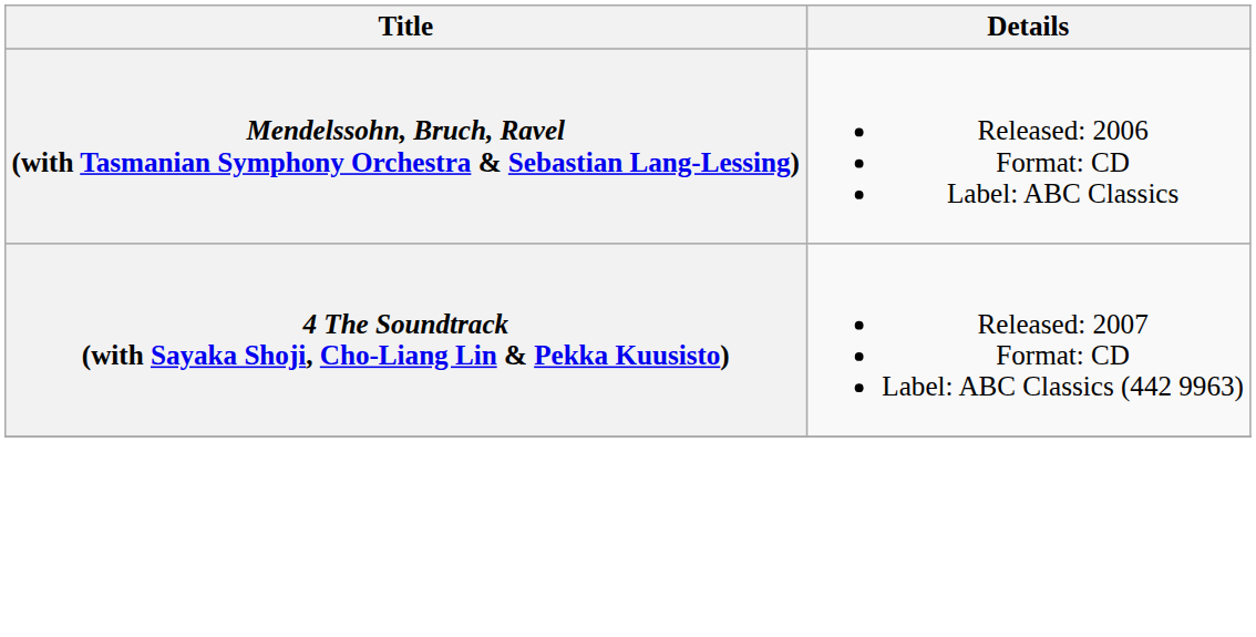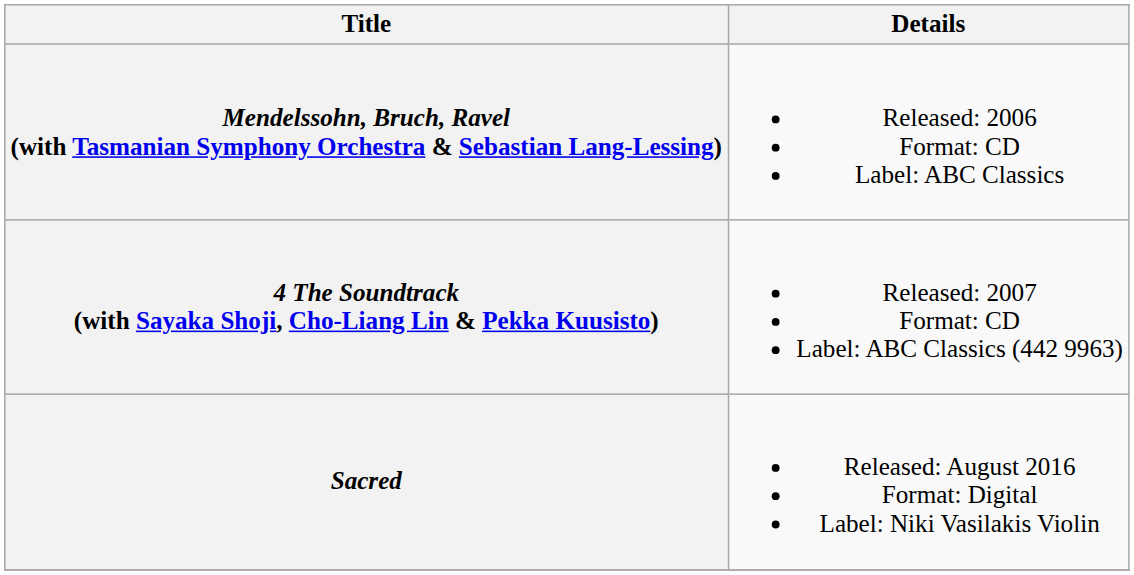+ row: Sacred | Released: August 2016 Format: Digital Label: Niki Vasilakis Violin
